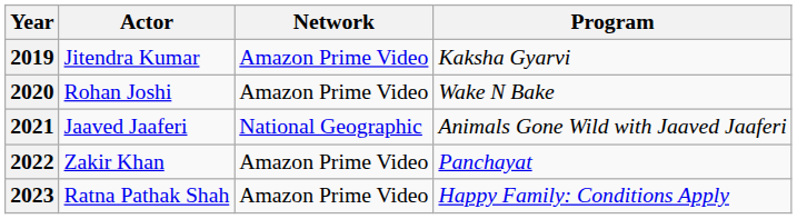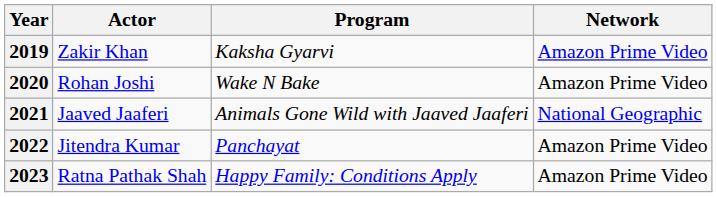columns swapped: Program <-> Network
2019 | Actor: Jitendra Kumar -> Zakir Khan
2022 | Actor: Zakir Khan -> Jitendra Kumar
